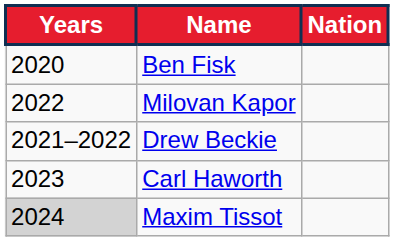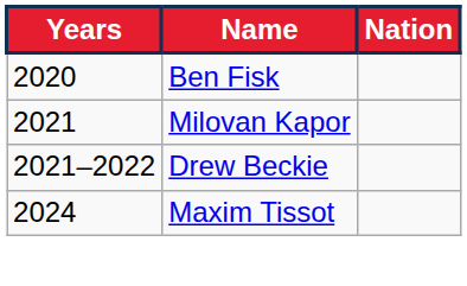Milovan Kapor | Years: 2022 -> 2021
- row: 2023 | Carl Haworth
Maxim Tissot | Years: lightgrey background -> no background
